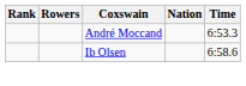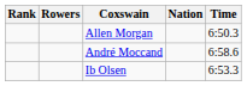+ row: Allen Morgan | 6:50.3
André Moccand | Time: 6:53.3 -> 6:58.6
Ib Olsen | Time: 6:58.6 -> 6:53.3
